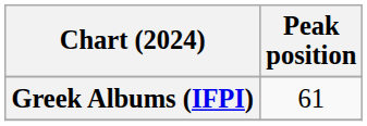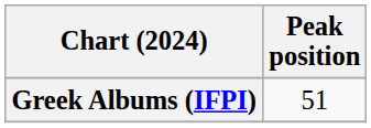Greek Albums (IFPI) | Peak position: 61 -> 51
